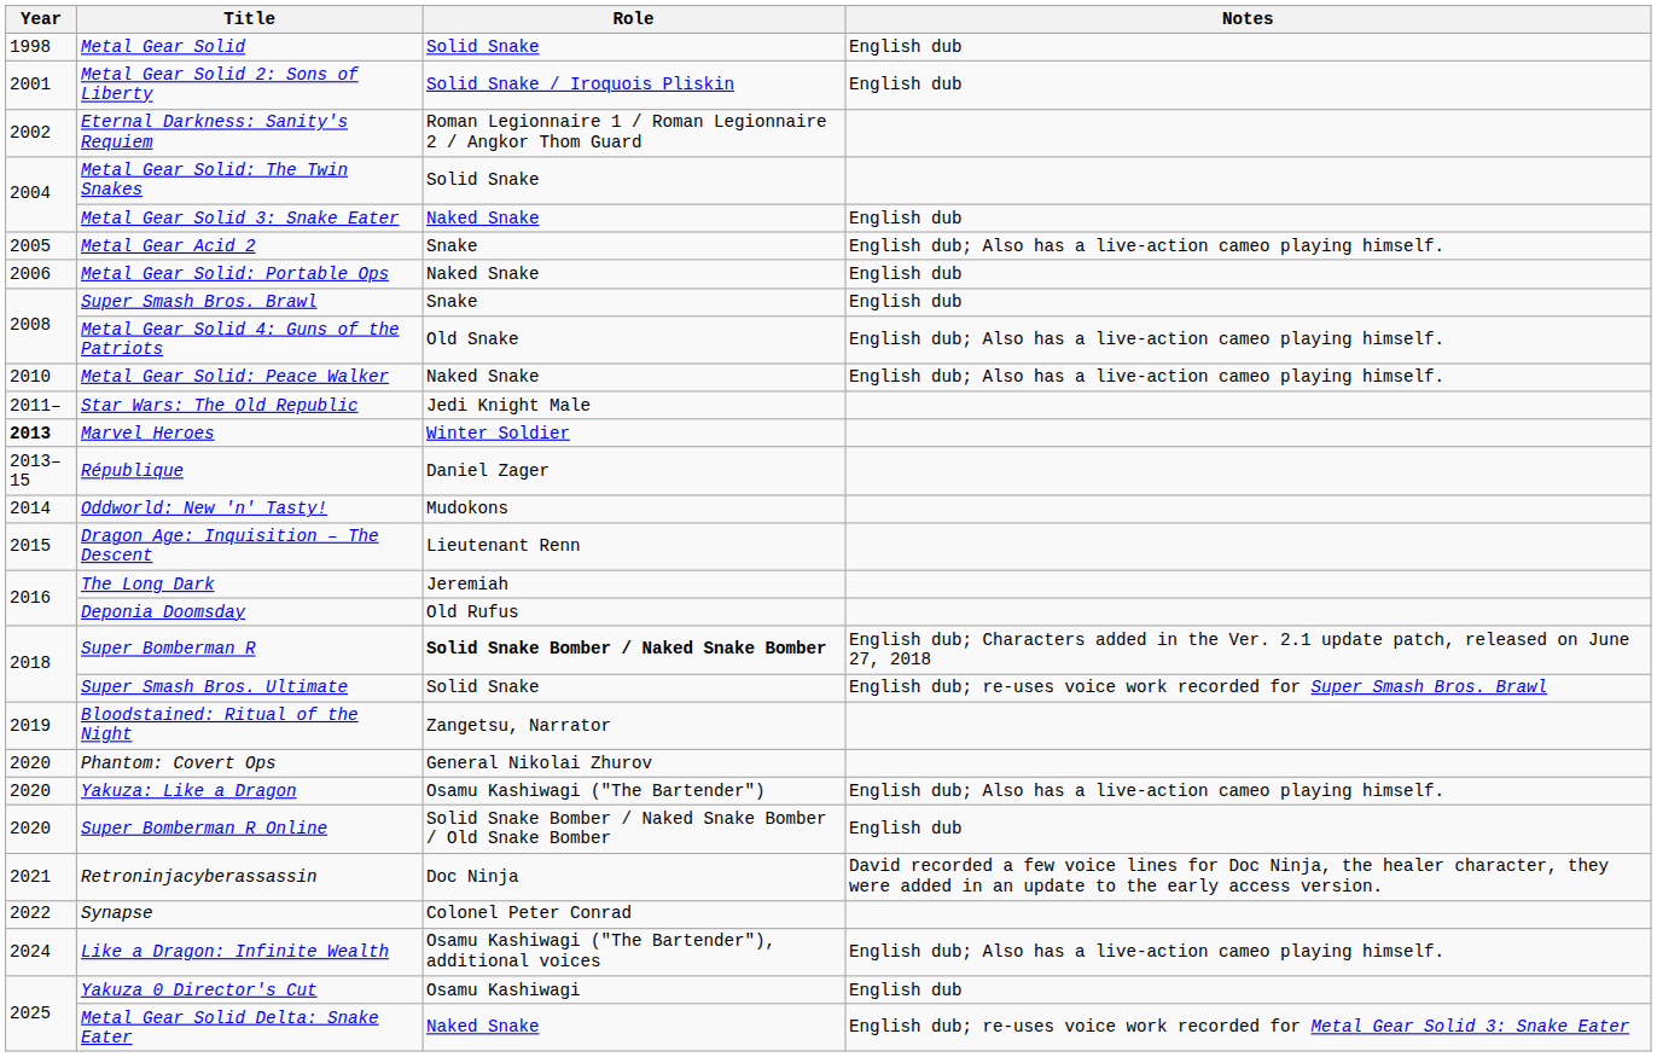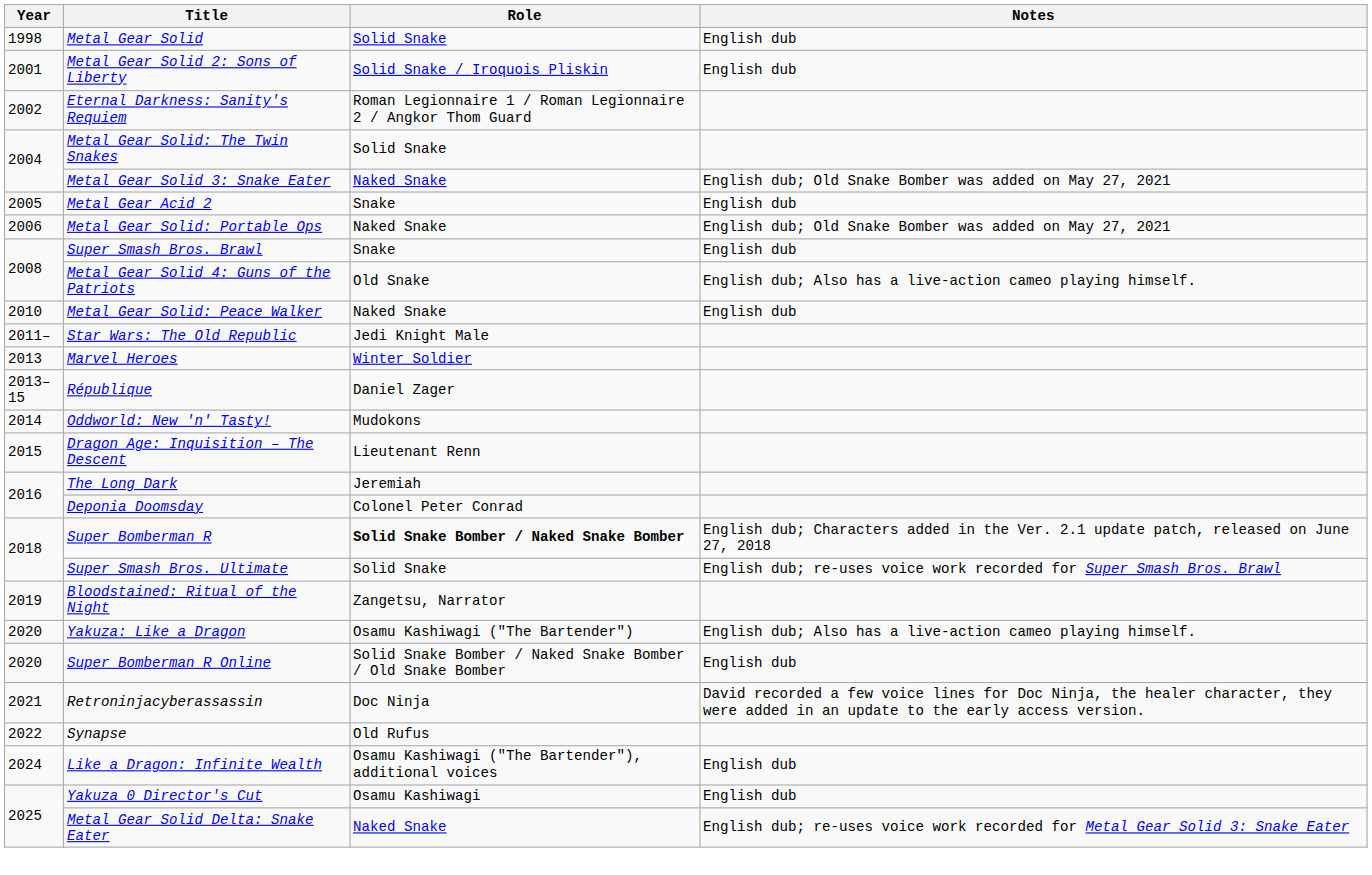Metal Gear Solid 3: Snake Eater | Notes: English dub -> English dub; Old Snake Bomber was added on May 27, 2021
Metal Gear Acid 2 | Notes: English dub; Also has a live-action cameo playing himself. -> English dub
Metal Gear Solid: Portable Ops | Notes: English dub -> English dub; Old Snake Bomber was added on May 27, 2021
Metal Gear Solid: Peace Walker | Notes: English dub; Also has a live-action cameo playing himself. -> English dub
Marvel Heroes | Year: bold -> normal
Deponia Doomsday | Role: Old Rufus -> Colonel Peter Conrad
- row: 2020 | Phantom: Covert Ops | General Nikolai Zhurov
Synapse | Role: Colonel Peter Conrad -> Old Rufus
Like a Dragon: Infinite Wealth | Notes: English dub; Also has a live-action cameo playing himself. -> English dub
